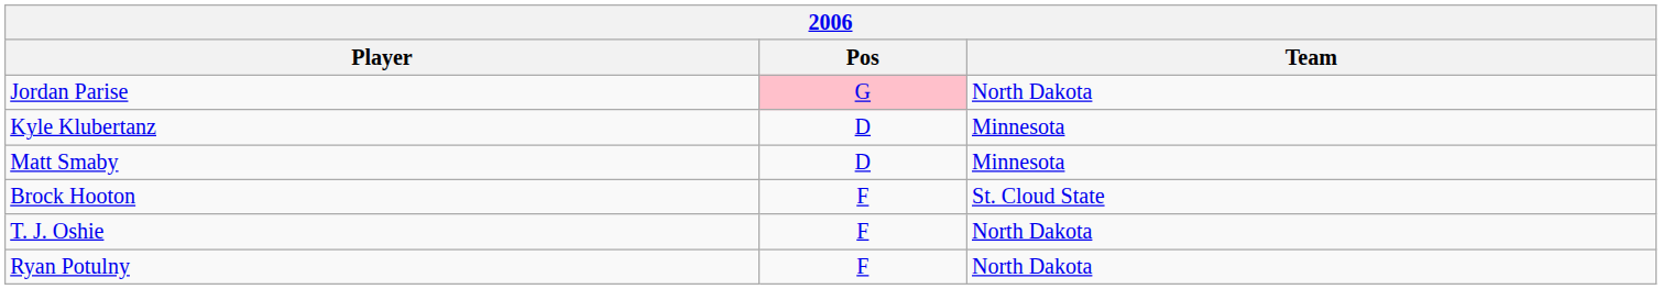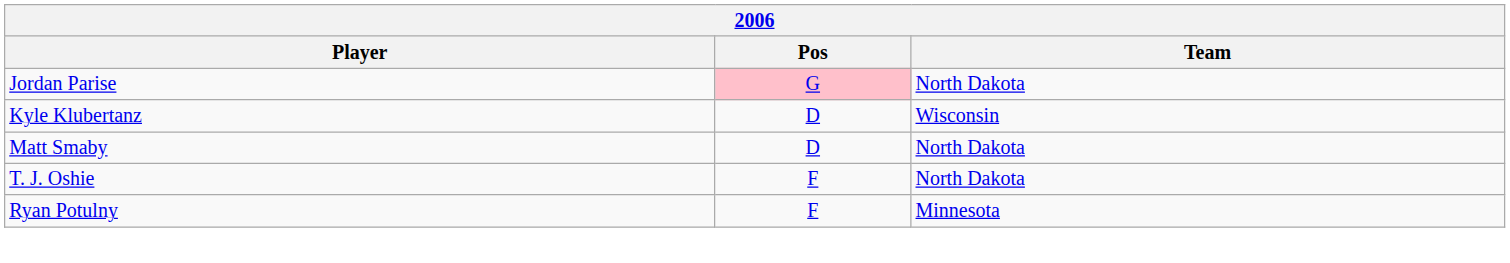Kyle Klubertanz | Team: Minnesota -> Wisconsin
Matt Smaby | Team: Minnesota -> North Dakota
- row: Brock Hooton | F | St. Cloud State
Ryan Potulny | Team: North Dakota -> Minnesota
